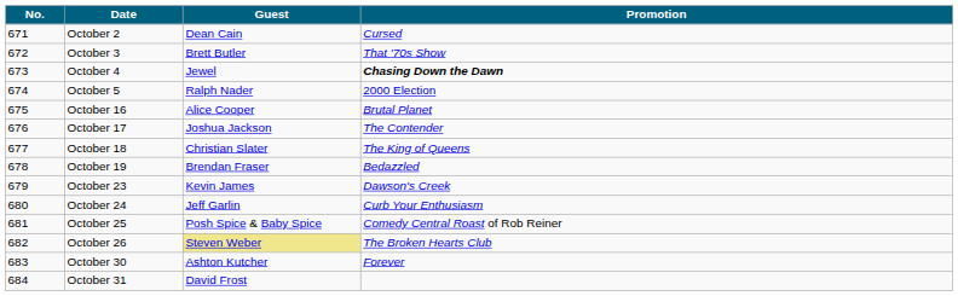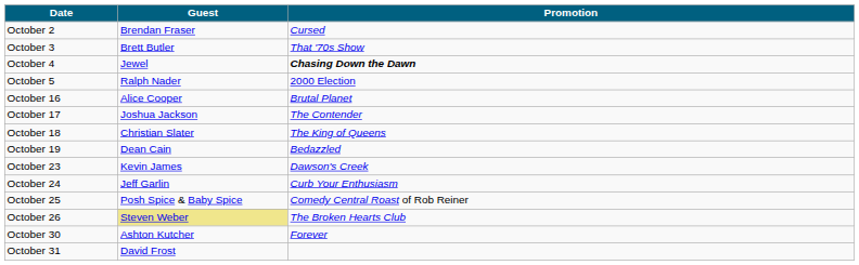- column: No. | 671 | 672 | 673 | 674 | 675 | 676 | 677 | 678 | 679 | 680 | 681 | 682 | 683 | 684
October 2 | Guest: Dean Cain -> Brendan Fraser
October 19 | Guest: Brendan Fraser -> Dean Cain
